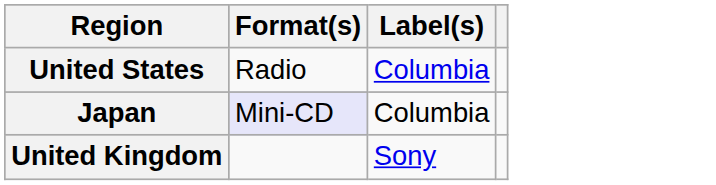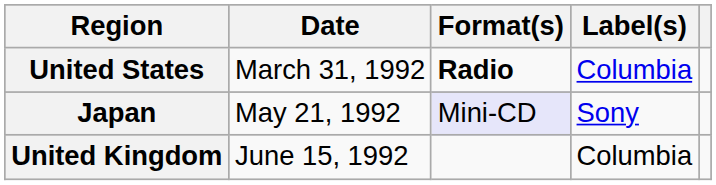+ column: Date | March 31, 1992 | May 21, 1992 | June 15, 1992
United States | Format(s): normal -> bold
Japan | Label(s): Columbia -> Sony
United Kingdom | Label(s): Sony -> Columbia
